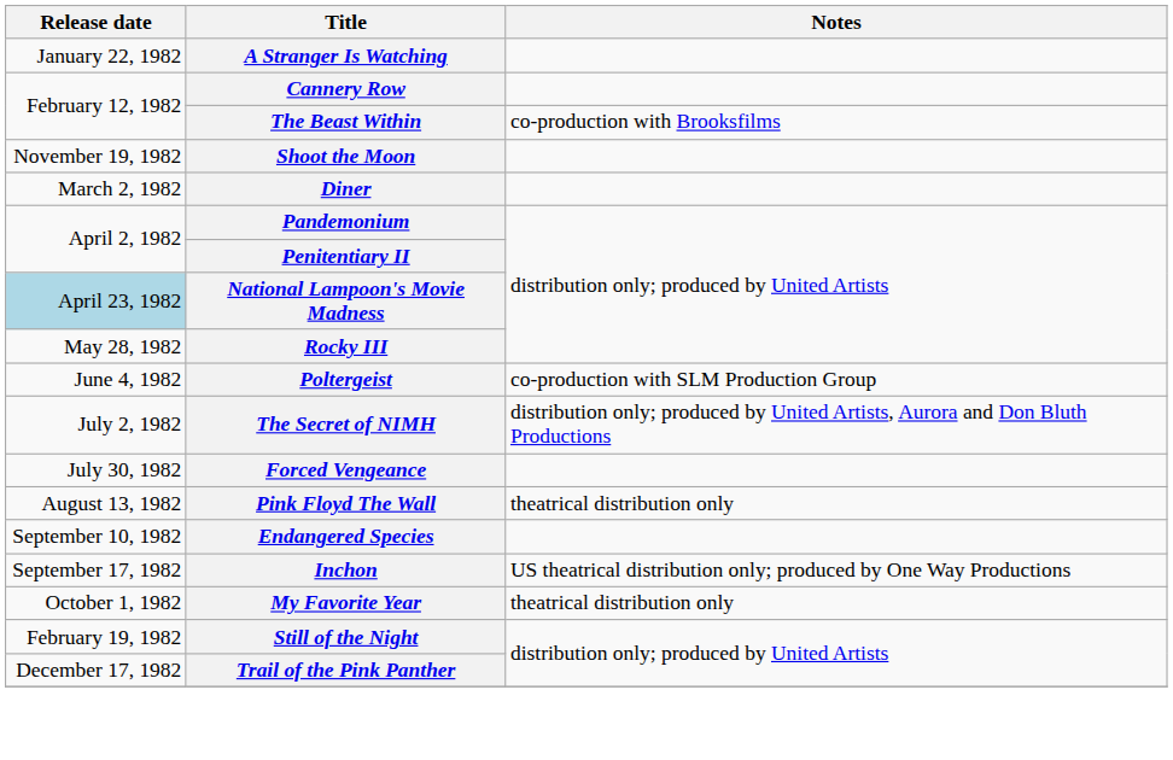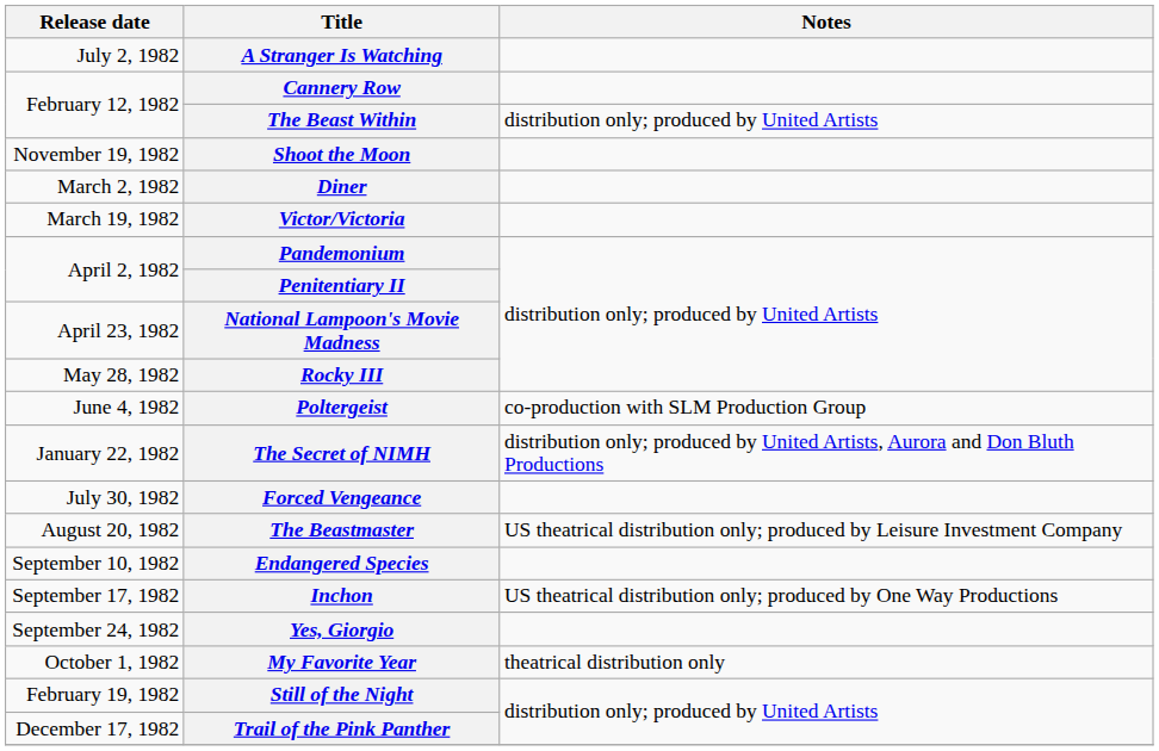A Stranger Is Watching | Release date: January 22, 1982 -> July 2, 1982
The Beast Within | Notes: co-production with Brooksfilms -> distribution only; produced by United Artists
+ row: March 19, 1982 | Victor/Victoria
National Lampoon's Movie Madness | Release date: lightblue background -> no background
The Secret of NIMH | Release date: July 2, 1982 -> January 22, 1982
- row: August 13, 1982 | Pink Floyd The Wall | theatrical distribution only
+ row: August 20, 1982 | The Beastmaster | US theatrical distribution only; produced by Leisure Investment Company
+ row: September 24, 1982 | Yes, Giorgio
